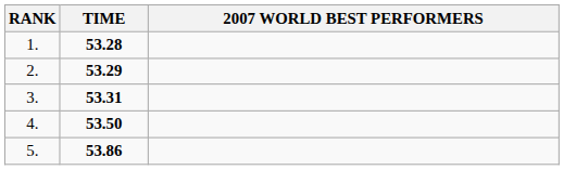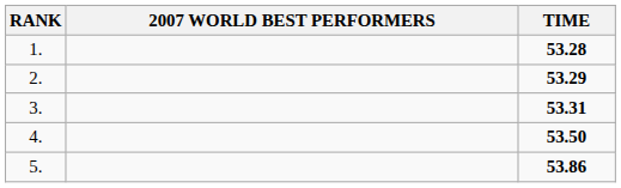columns swapped: 2007 WORLD BEST PERFORMERS <-> TIME
